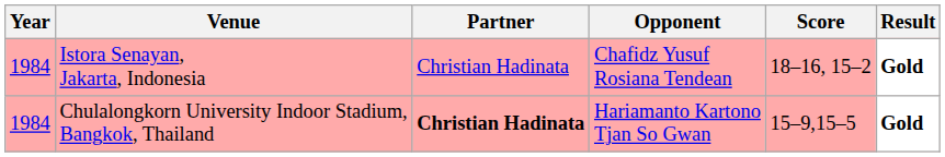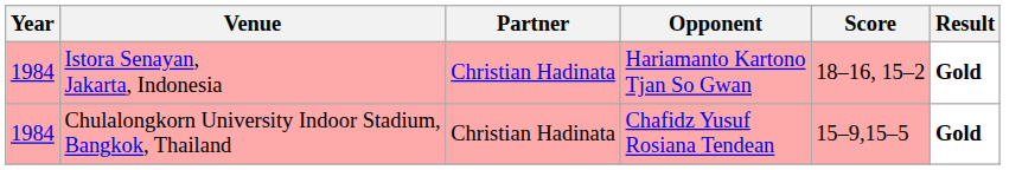Istora Senayan, Jakarta, Indonesia | Opponent: Chafidz Yusuf Rosiana Tendean -> Hariamanto Kartono Tjan So Gwan
Chulalongkorn University Indoor Stadium, Bangkok, Thailand | Partner: bold -> normal
Chulalongkorn University Indoor Stadium, Bangkok, Thailand | Opponent: Hariamanto Kartono Tjan So Gwan -> Chafidz Yusuf Rosiana Tendean
